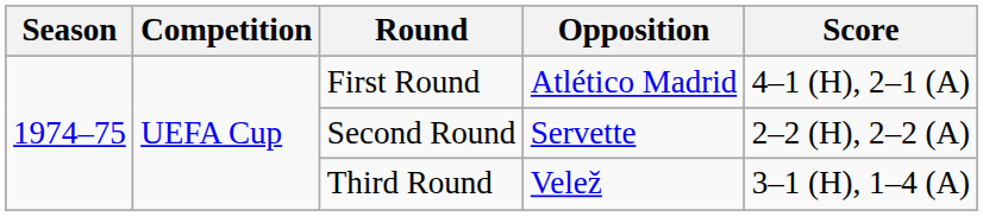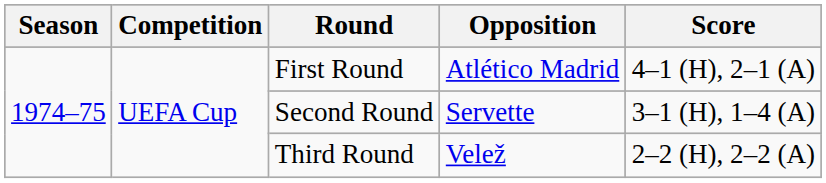Second Round | Score: 2–2 (H), 2–2 (A) -> 3–1 (H), 1–4 (A)
Third Round | Score: 3–1 (H), 1–4 (A) -> 2–2 (H), 2–2 (A)
